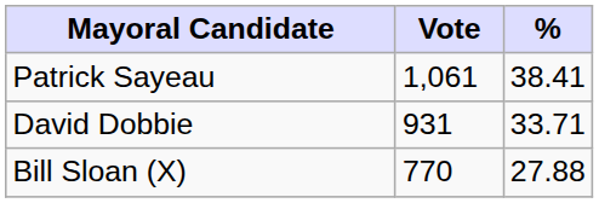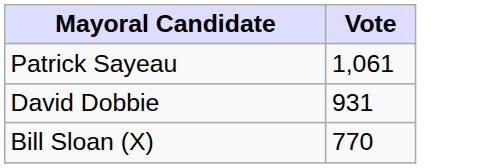- column: % | 38.41 | 33.71 | 27.88
